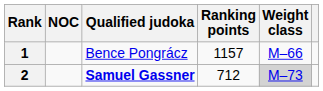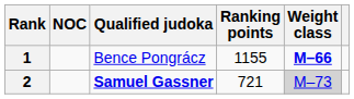1 | Ranking points: 1157 -> 1155
1 | Weight class: normal -> bold
2 | Ranking points: 712 -> 721
